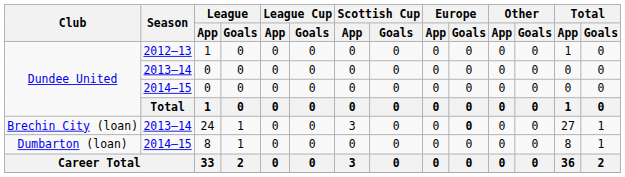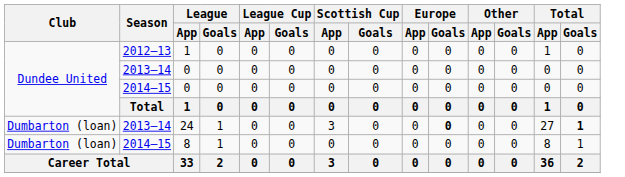24 | Club: Brechin City (loan) -> Dumbarton (loan)
24 | Total / Goals: normal -> bold
